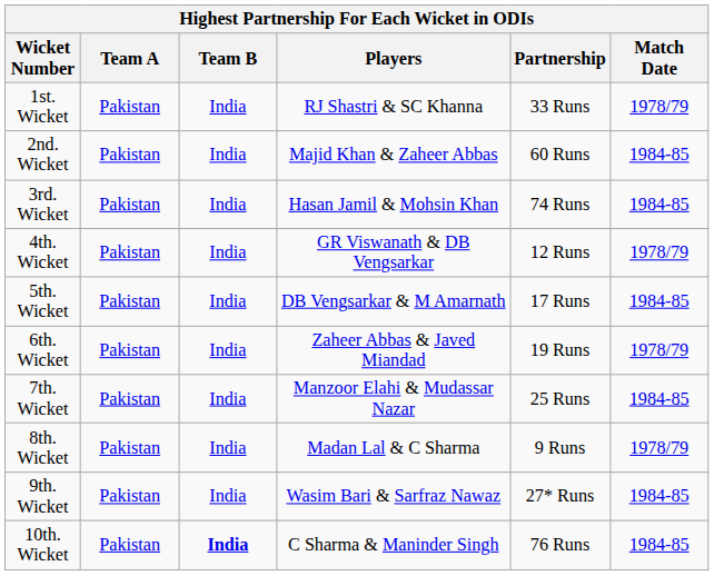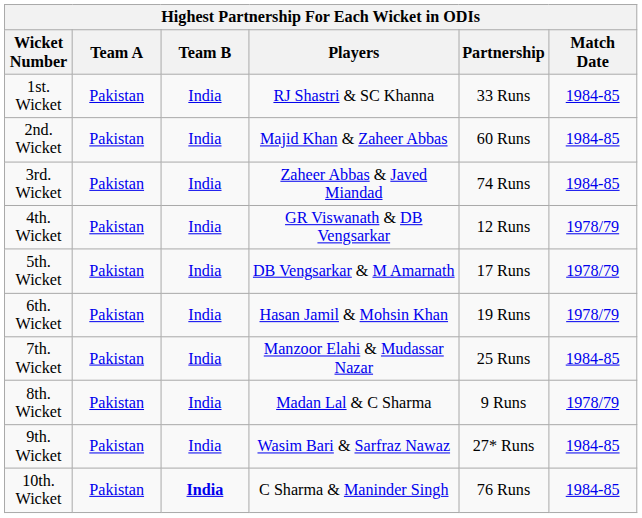1st. Wicket | Match Date: 1978/79 -> 1984-85
3rd. Wicket | Players: Hasan Jamil & Mohsin Khan -> Zaheer Abbas & Javed Miandad
5th. Wicket | Match Date: 1984-85 -> 1978/79
6th. Wicket | Players: Zaheer Abbas & Javed Miandad -> Hasan Jamil & Mohsin Khan
